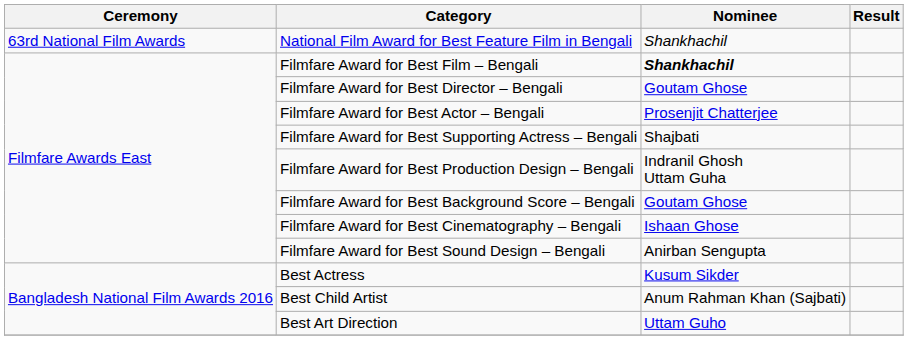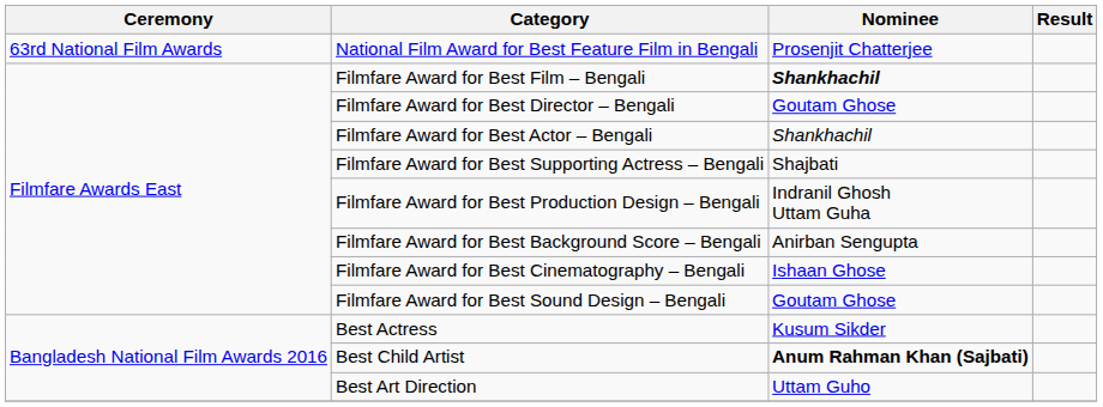National Film Award for Best Feature Film in Bengali | Nominee: Shankhachil -> Prosenjit Chatterjee
Filmfare Award for Best Actor – Bengali | Nominee: Prosenjit Chatterjee -> Shankhachil
Filmfare Award for Best Background Score – Bengali | Nominee: Goutam Ghose -> Anirban Sengupta
Filmfare Award for Best Sound Design – Bengali | Nominee: Anirban Sengupta -> Goutam Ghose
Best Child Artist | Nominee: normal -> bold
